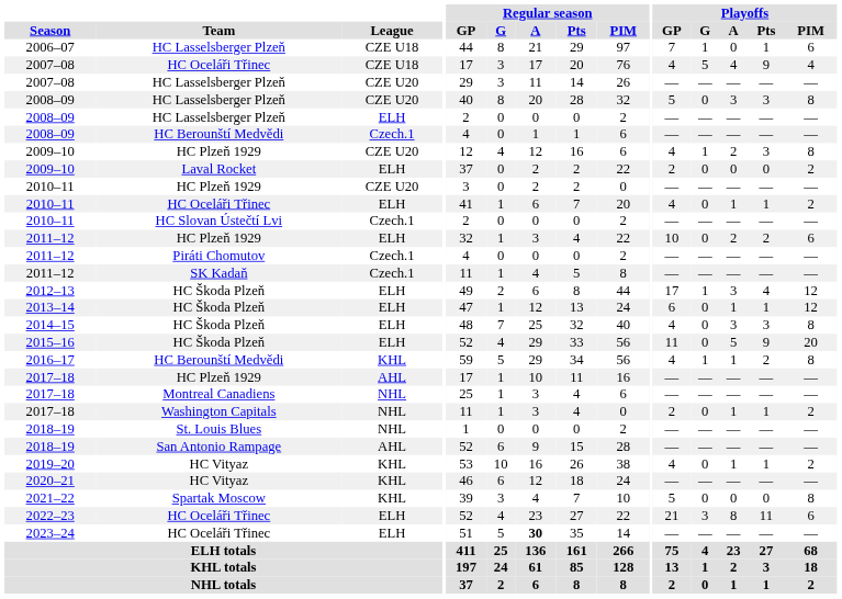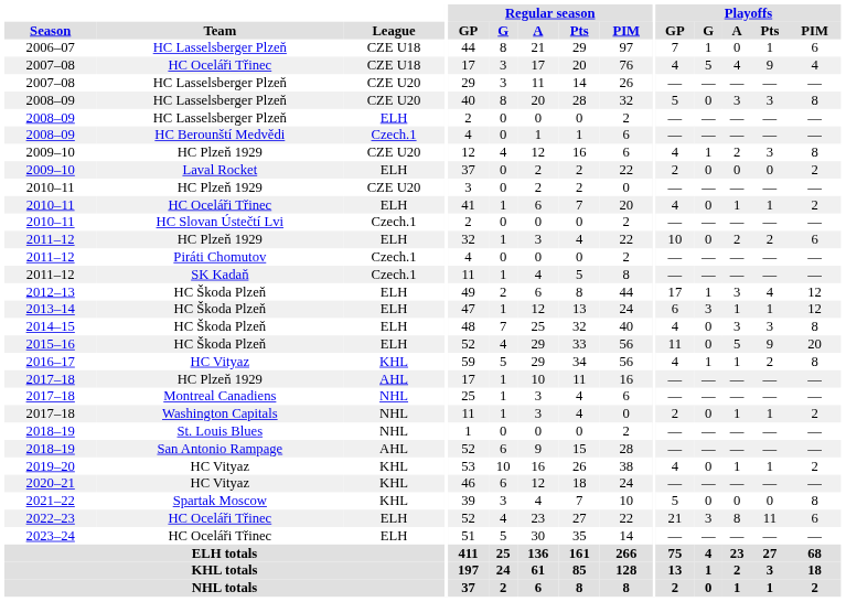2013–14 | Playoffs / G: 0 -> 3
2016–17 | Team: HC Berounští Medvědi -> HC Vityaz
2023–24 | Regular season / A: bold -> normal
